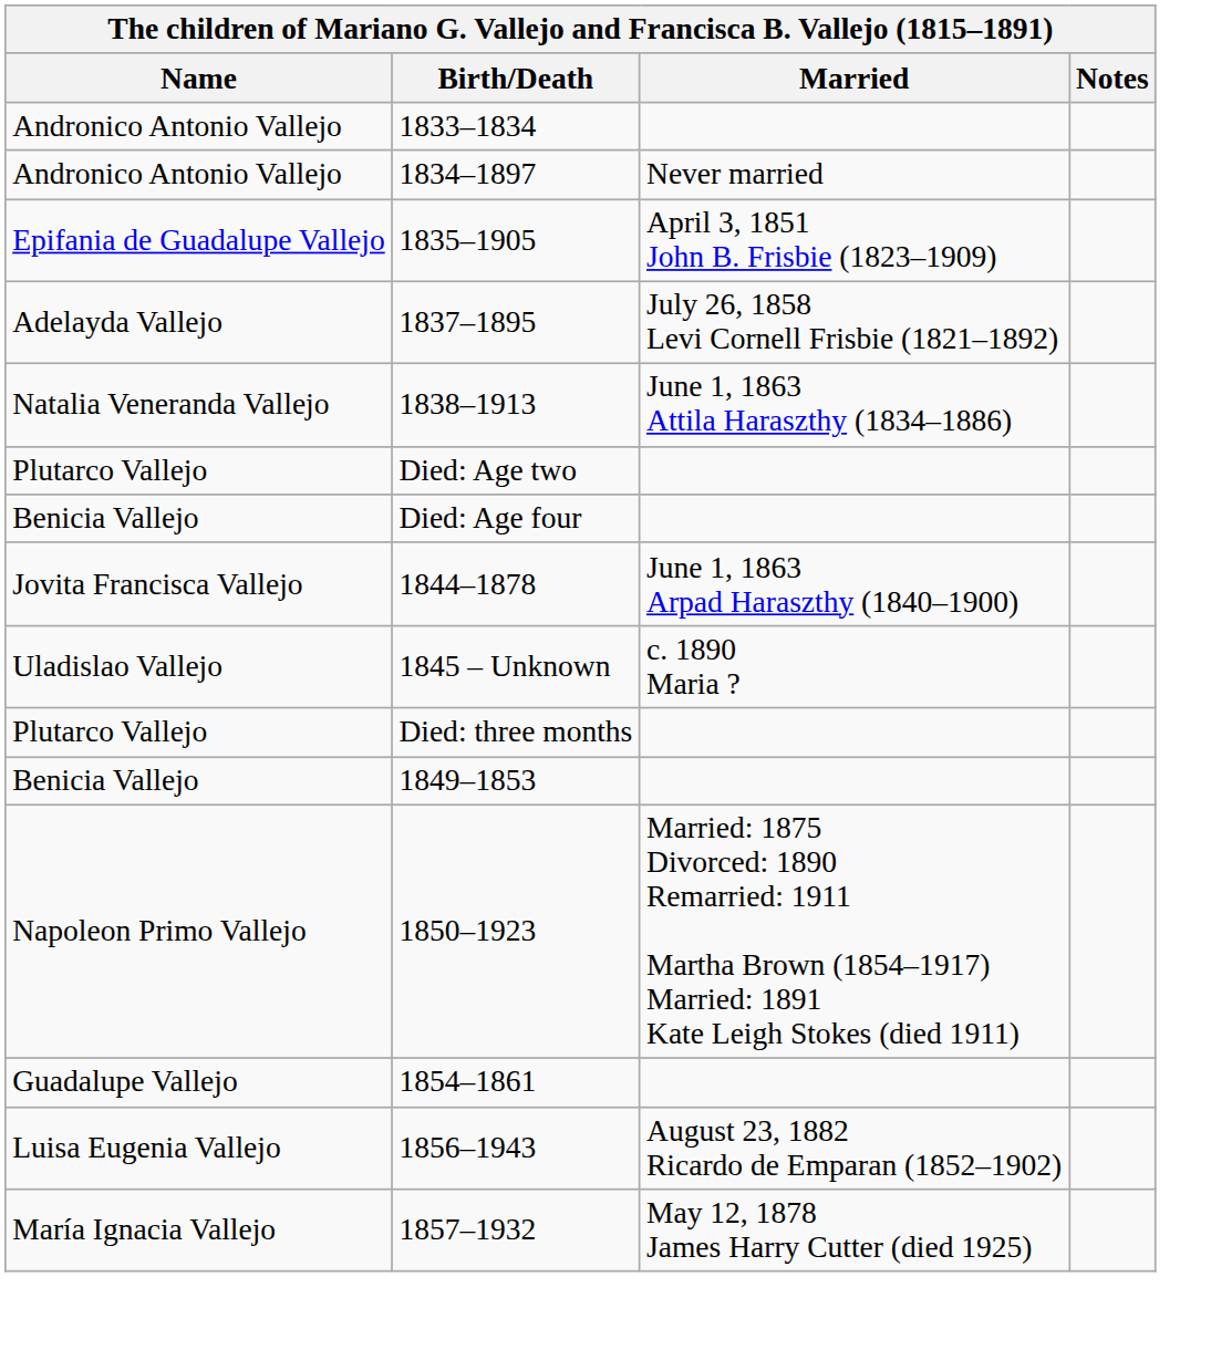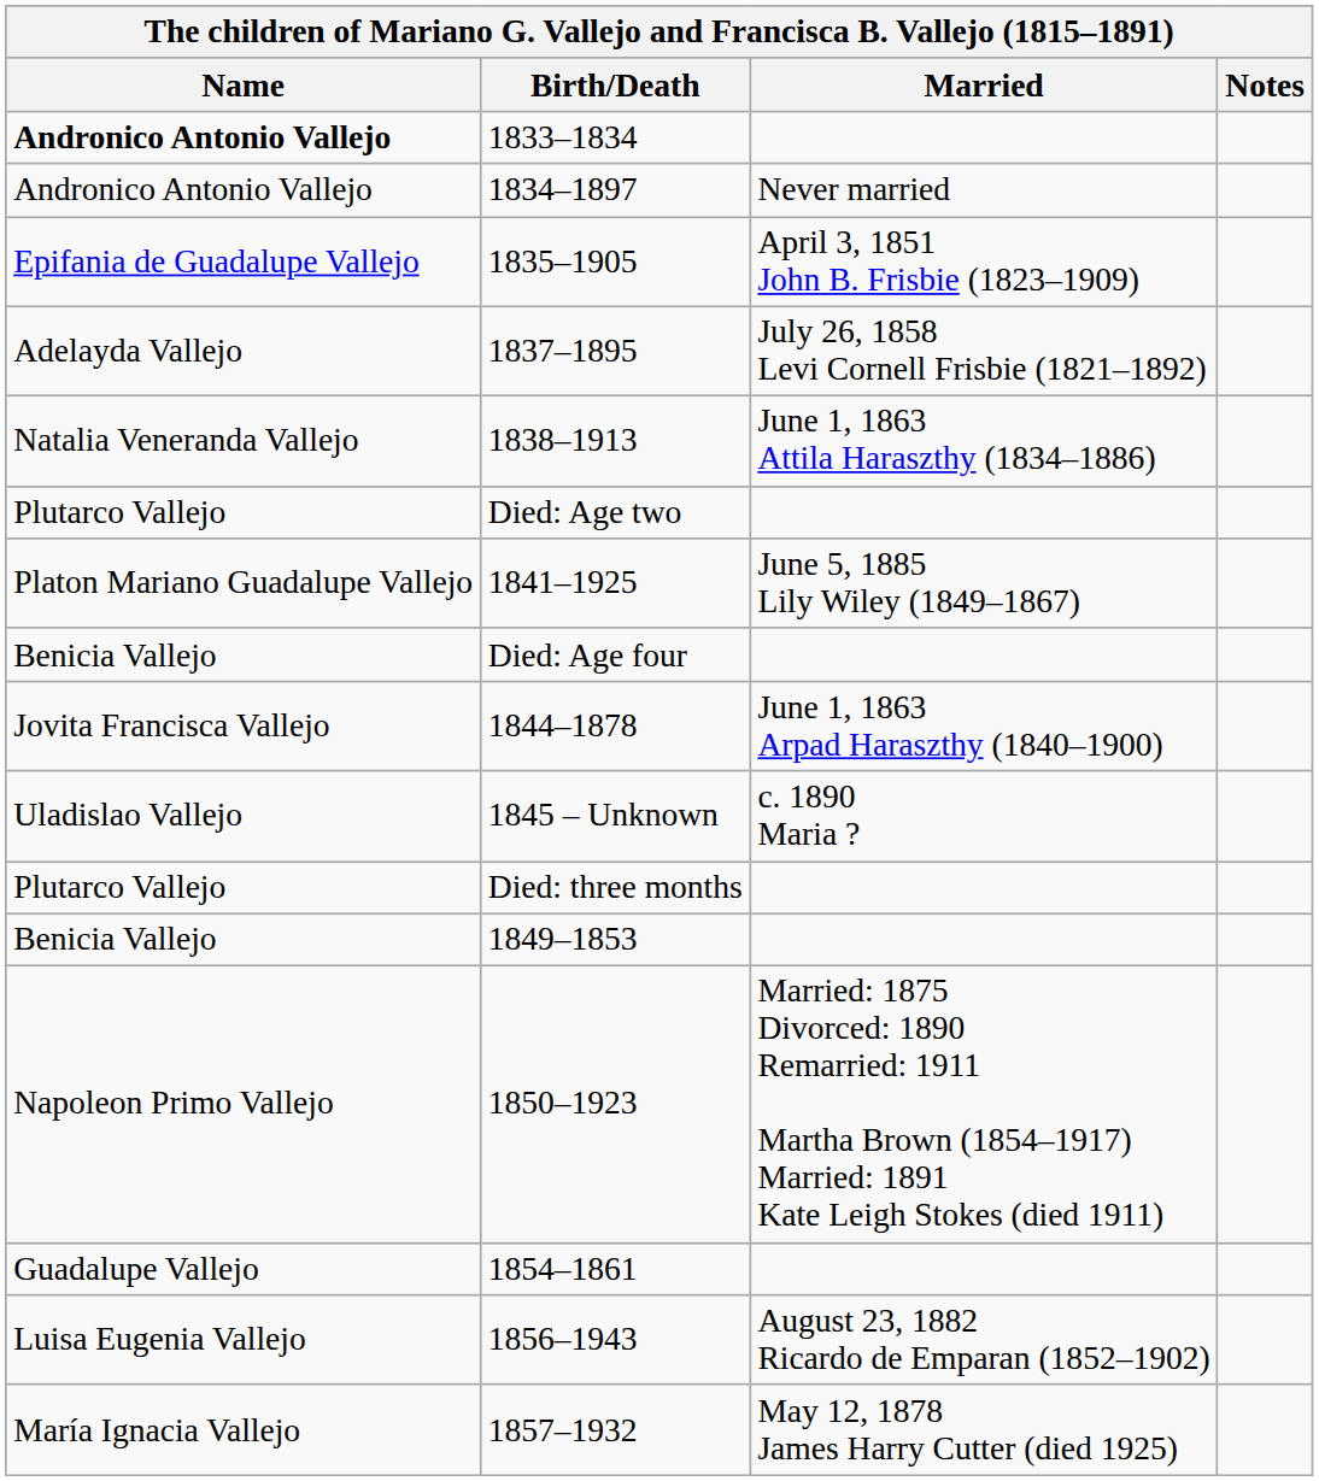1833–1834 | Name: normal -> bold
+ row: Platon Mariano Guadalupe Vallejo | 1841–1925 | June 5, 1885 Lily Wiley (1849–1867)
